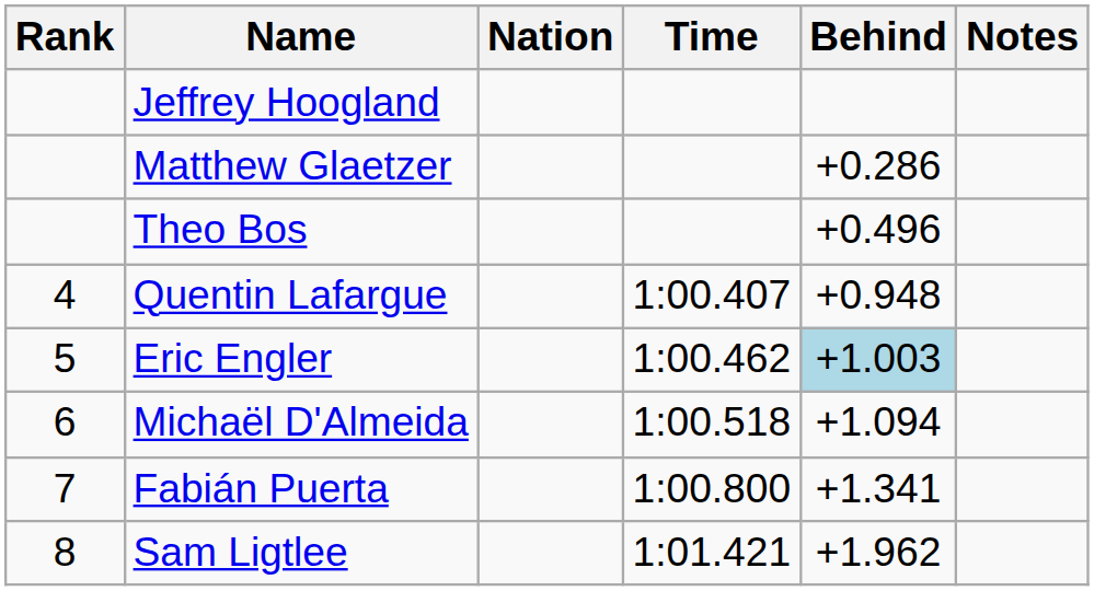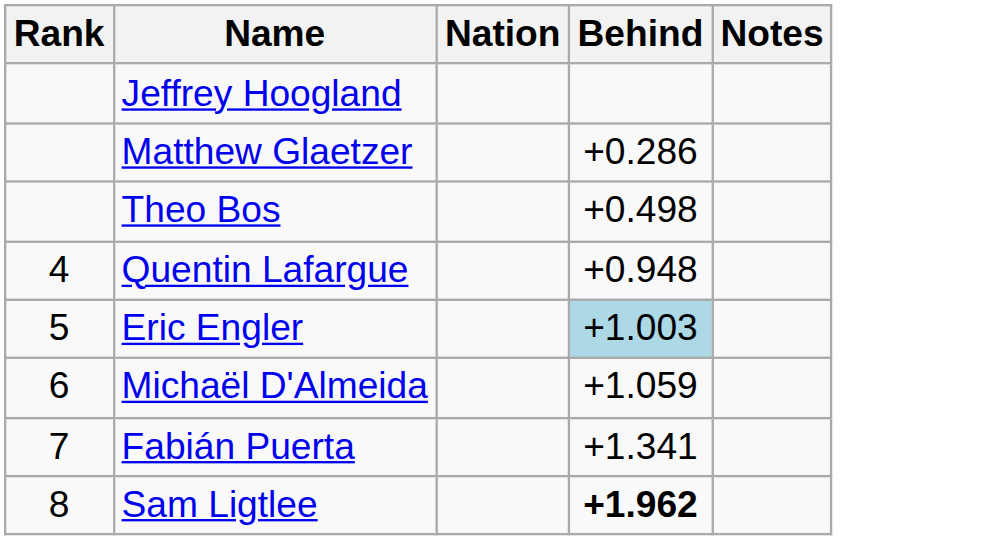- column: Time | 1:00.407 | 1:00.462 | 1:00.518 | 1:00.800 | 1:01.421
Theo Bos | Behind: +0.496 -> +0.498
Michaël D'Almeida | Behind: +1.094 -> +1.059
Sam Ligtlee | Behind: normal -> bold
